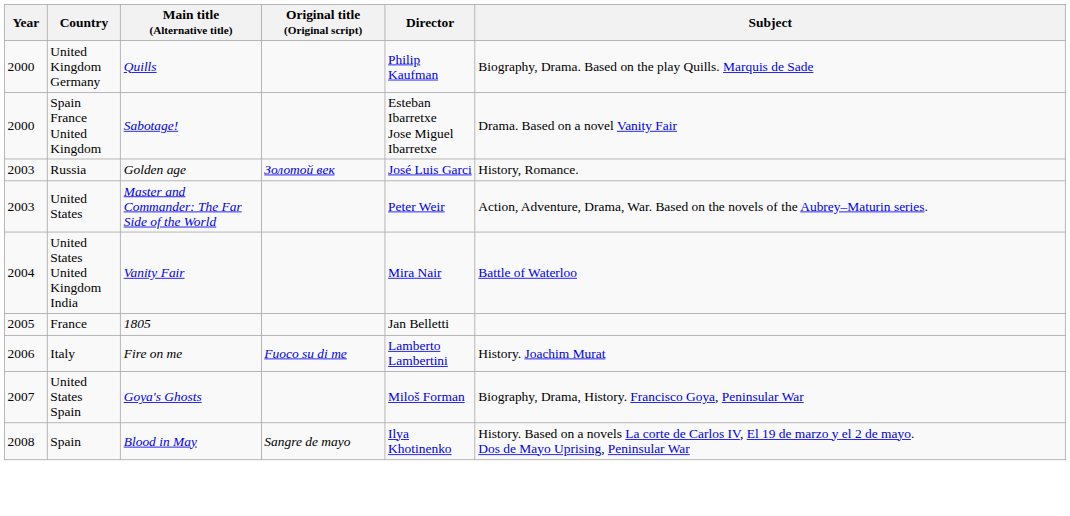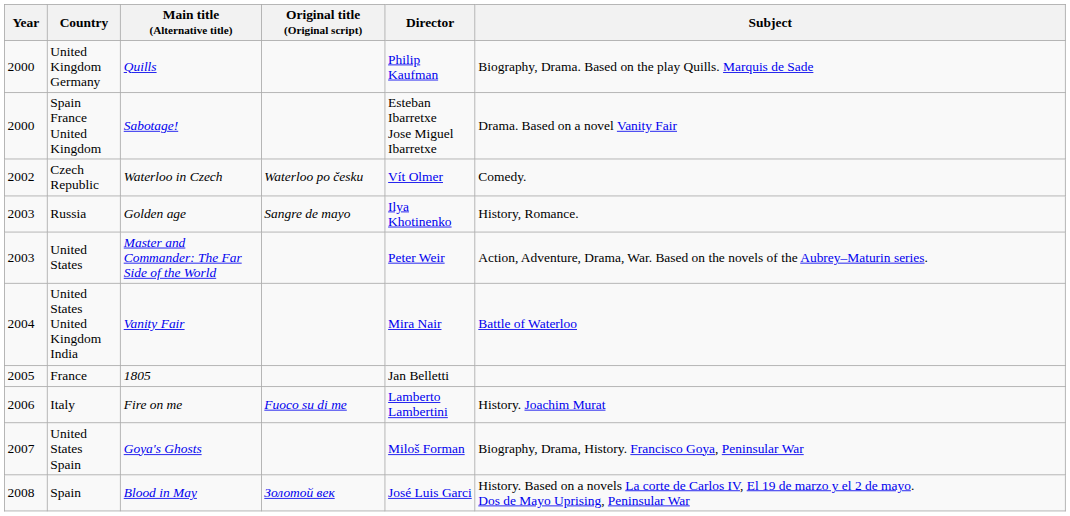+ row: 2002 | Czech Republic | Waterloo in Czech | Waterloo po česku | Vít Olmer | Comedy.
Russia | Original title (Original script): Золотой век -> Sangre de mayo
Russia | Director: José Luis Garci -> Ilya Khotinenko
Spain | Original title (Original script): Sangre de mayo -> Золотой век
Spain | Director: Ilya Khotinenko -> José Luis Garci
